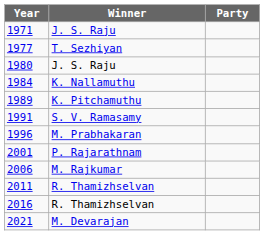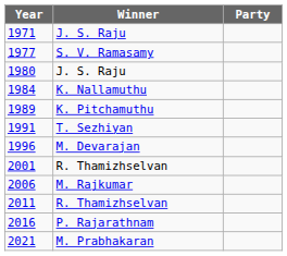1977 | Winner: T. Sezhiyan -> S. V. Ramasamy
1991 | Winner: S. V. Ramasamy -> T. Sezhiyan
1996 | Winner: M. Prabhakaran -> M. Devarajan
2001 | Winner: P. Rajarathnam -> R. Thamizhselvan
2016 | Winner: R. Thamizhselvan -> P. Rajarathnam
2021 | Winner: M. Devarajan -> M. Prabhakaran
